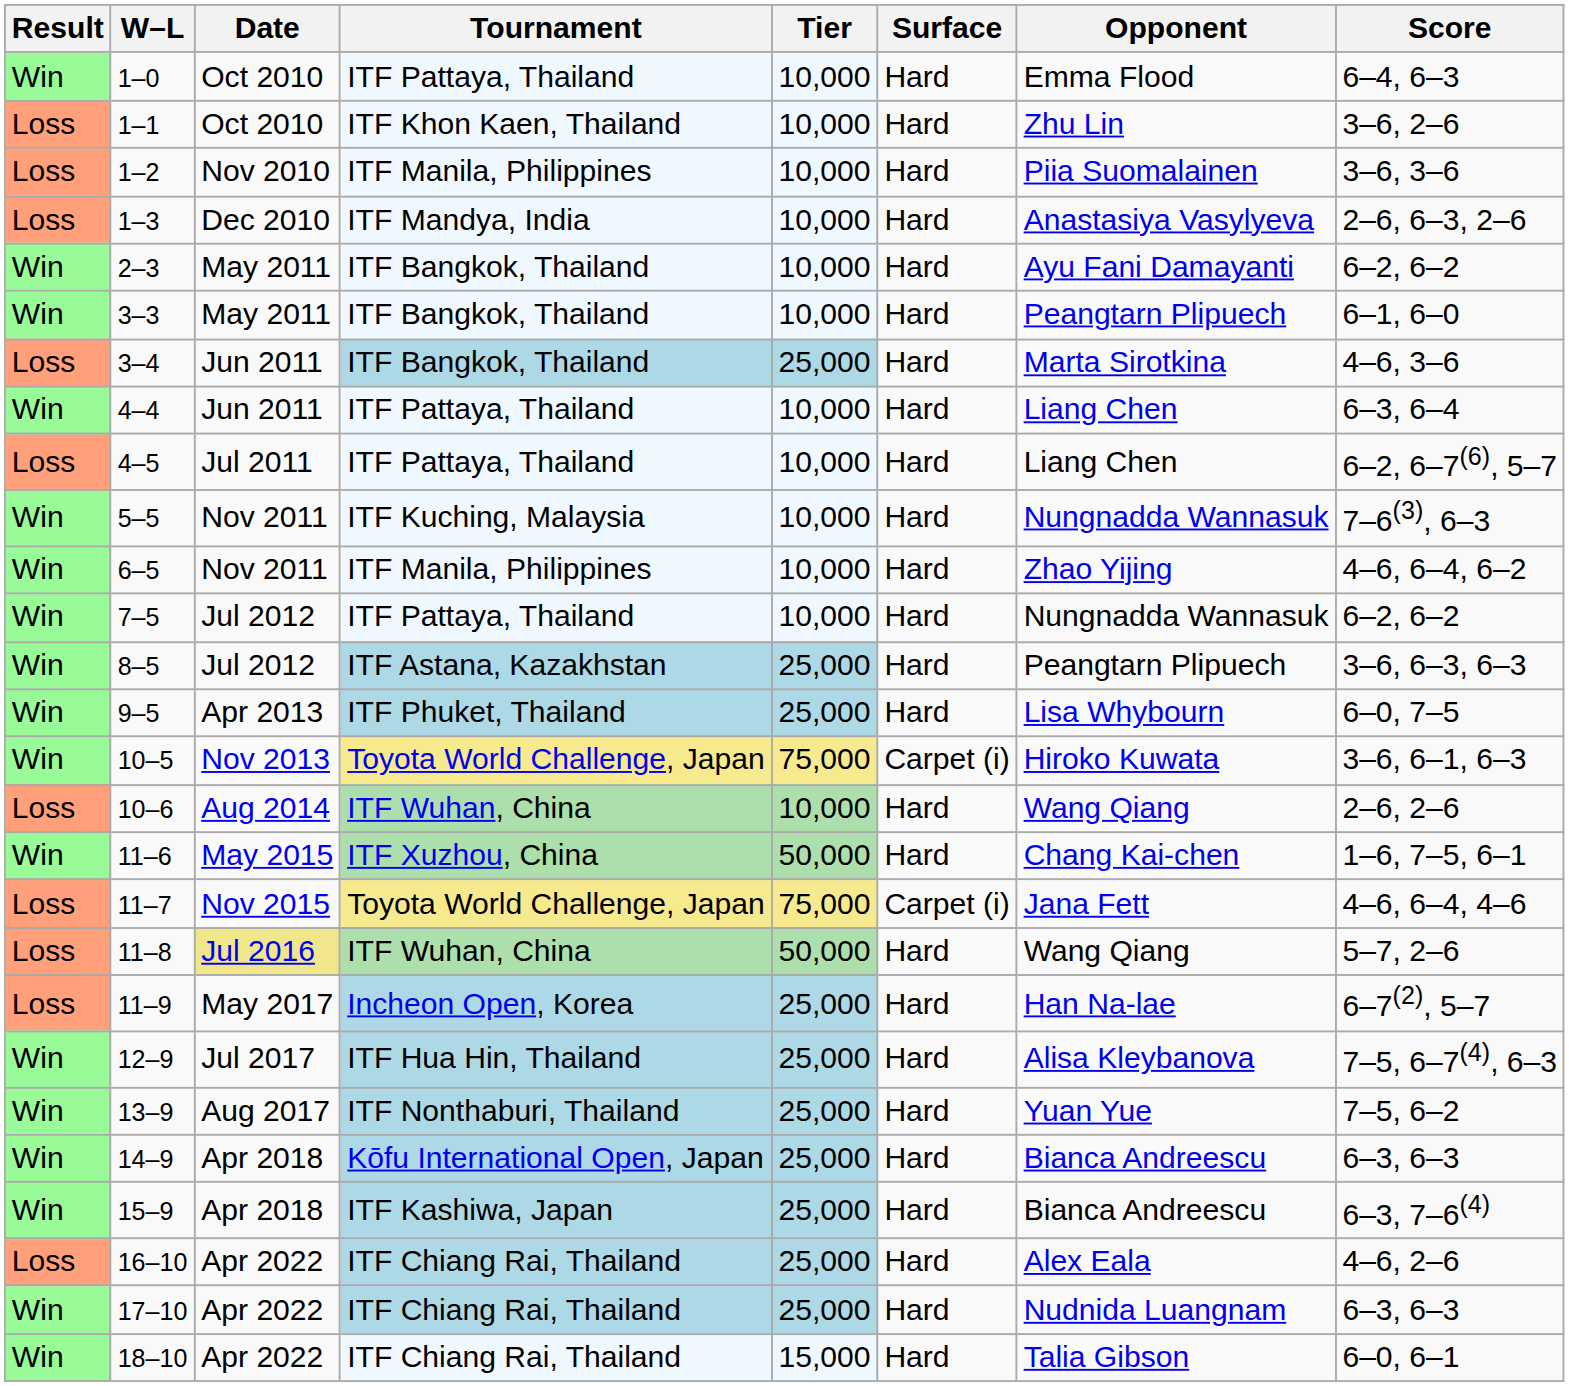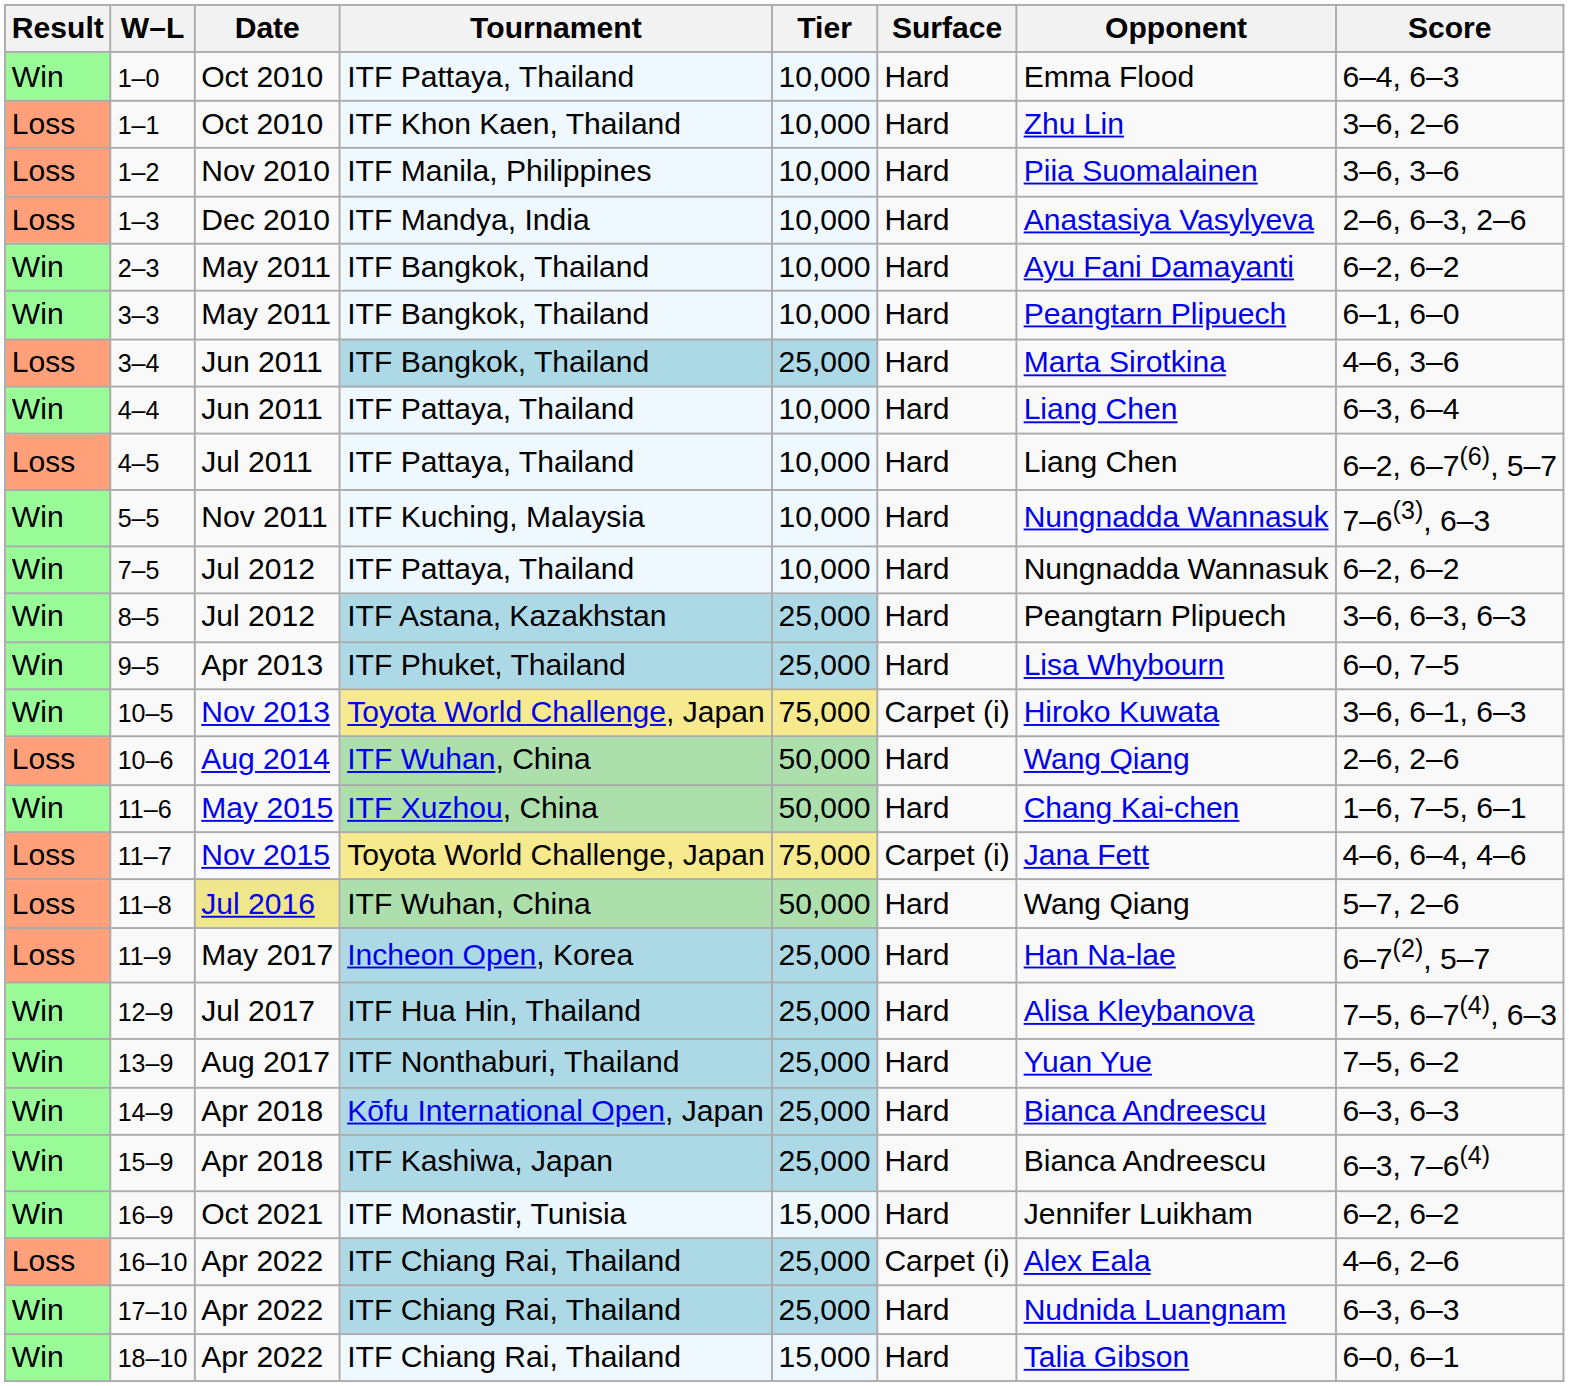- row: Win | 6–5 | Nov 2011 | ITF Manila, Philippines | 10,000 | Hard | Zhao Yijing | 4–6, 6–4, 6–2
10–6 | Tier: 10,000 -> 50,000
+ row: Win | 16–9 | Oct 2021 | ITF Monastir, Tunisia | 15,000 | Hard | Jennifer Luikham | 6–2, 6–2
16–10 | Surface: Hard -> Carpet (i)
